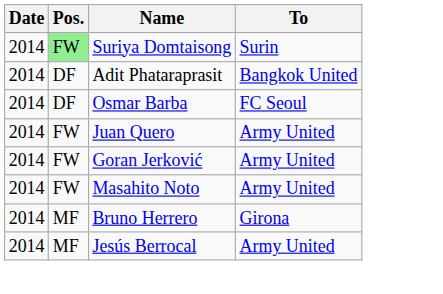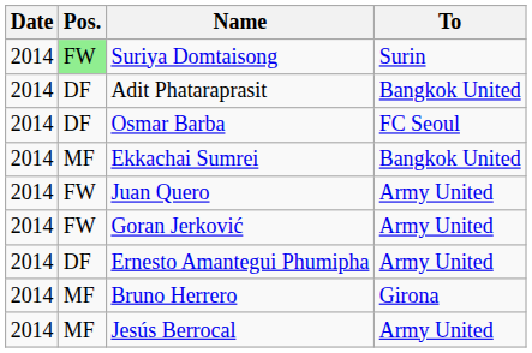+ row: 2014 | MF | Ekkachai Sumrei | Bangkok United
+ row: 2014 | DF | Ernesto Amantegui Phumipha | Army United
- row: 2014 | FW | Masahito Noto | Army United
